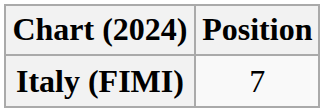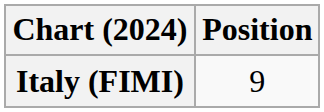Italy (FIMI) | Position: 7 -> 9
